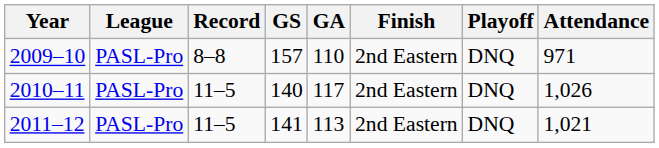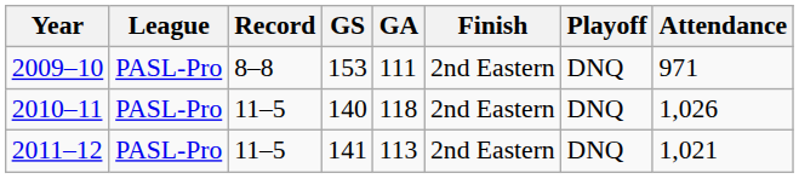2009–10 | GS: 157 -> 153
2009–10 | GA: 110 -> 111
2010–11 | GA: 117 -> 118
